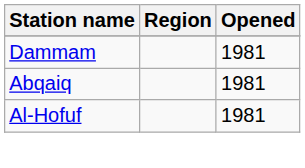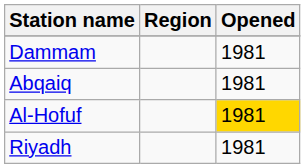Al-Hofuf | Opened: no background -> gold background
+ row: Riyadh | 1981
